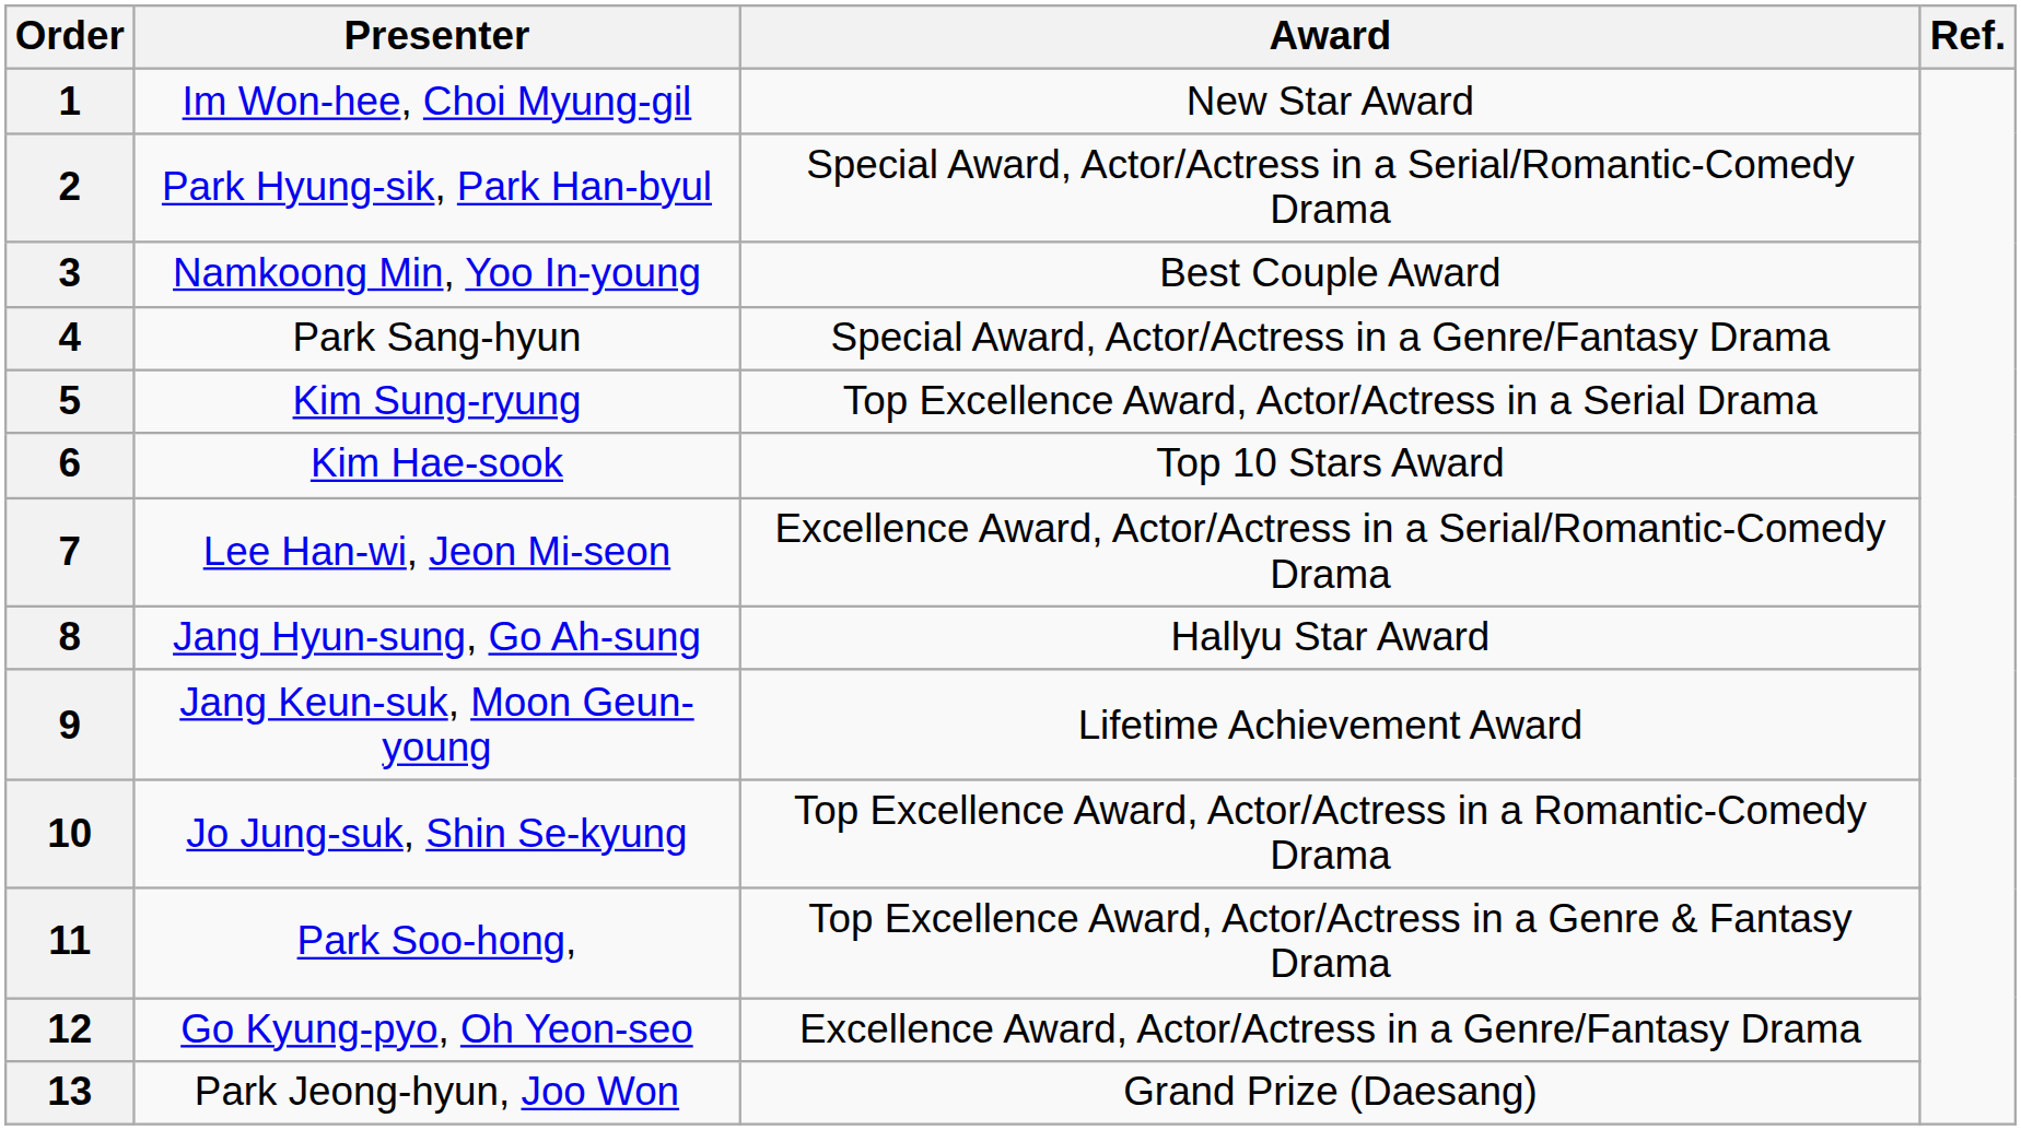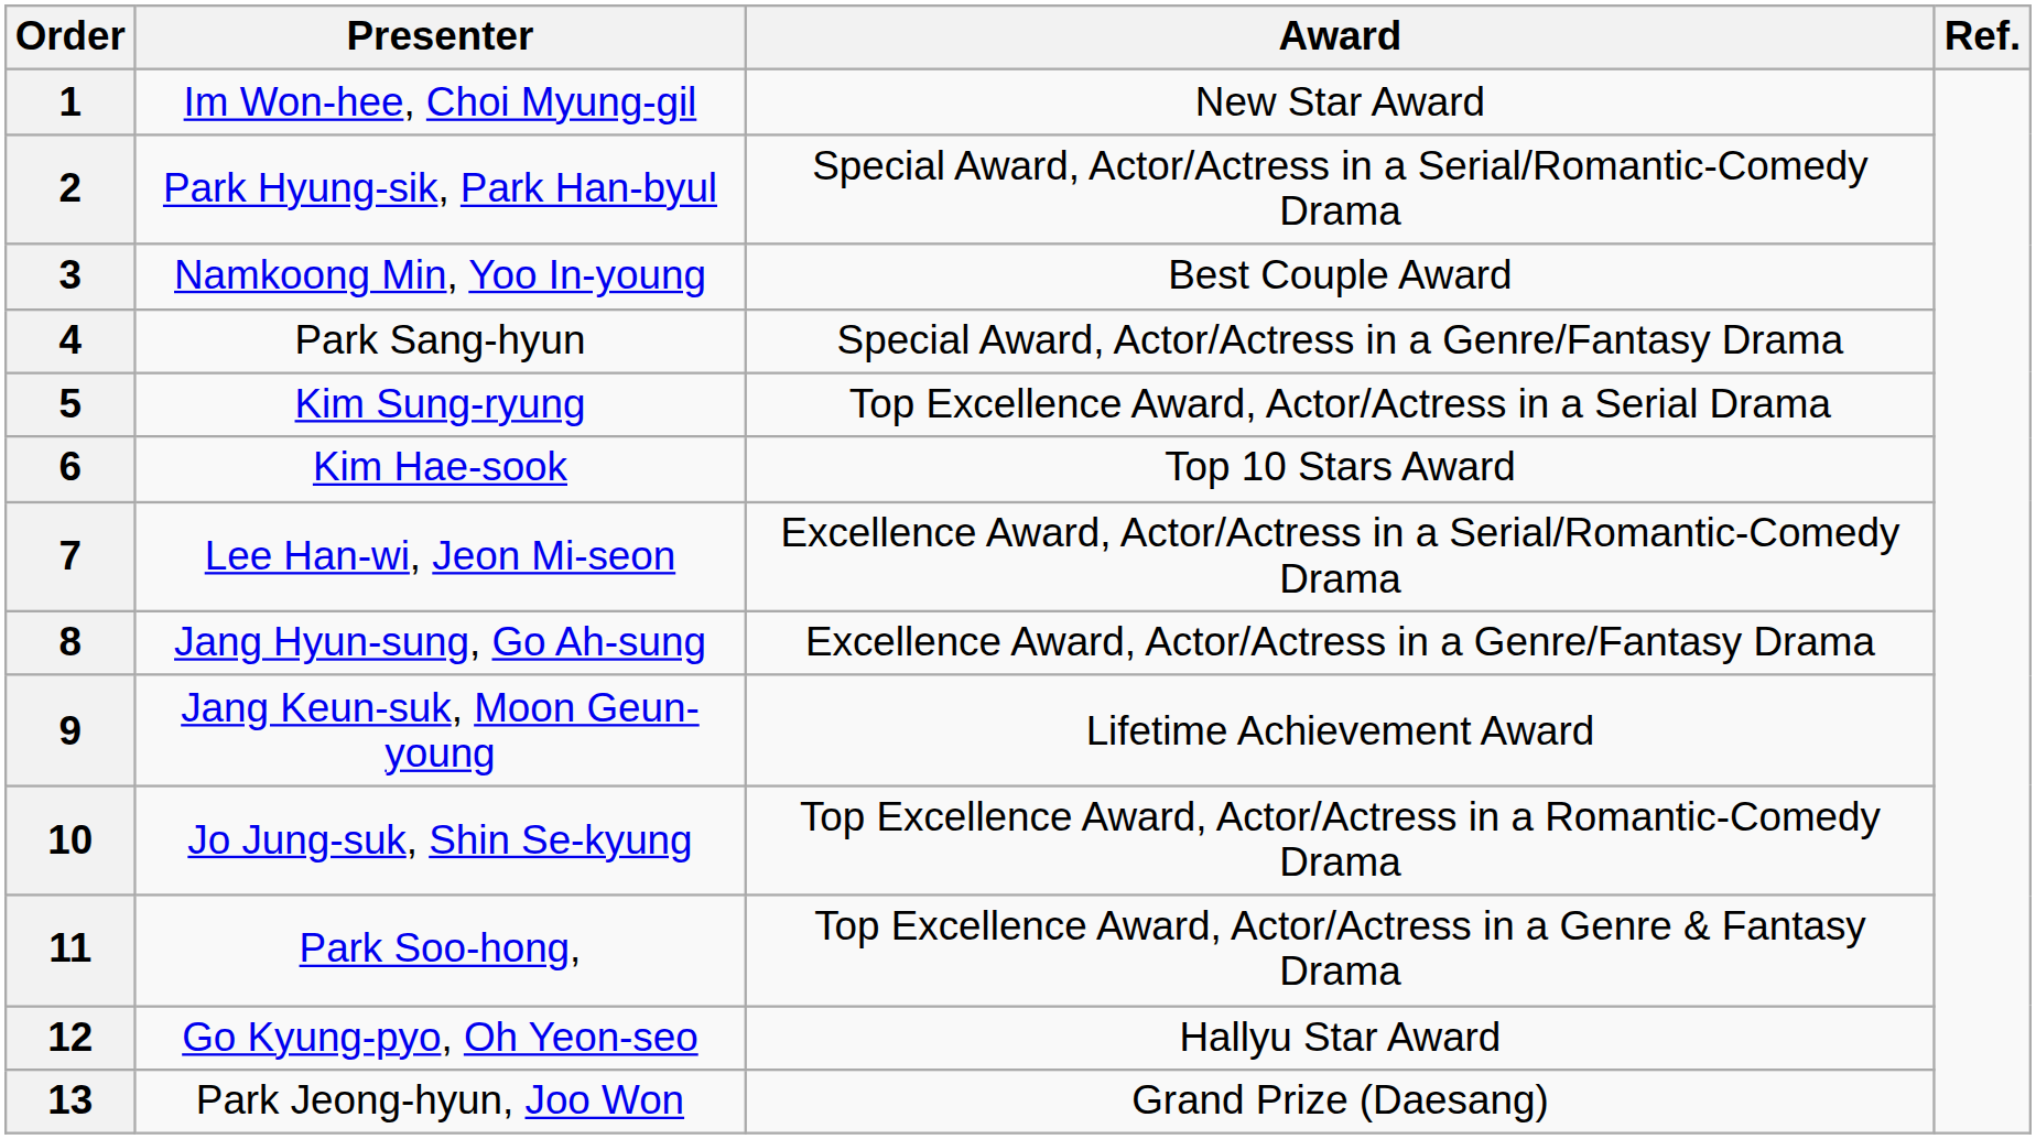8 | Award: Hallyu Star Award -> Excellence Award, Actor/Actress in a Genre/Fantasy Drama
12 | Award: Excellence Award, Actor/Actress in a Genre/Fantasy Drama -> Hallyu Star Award
